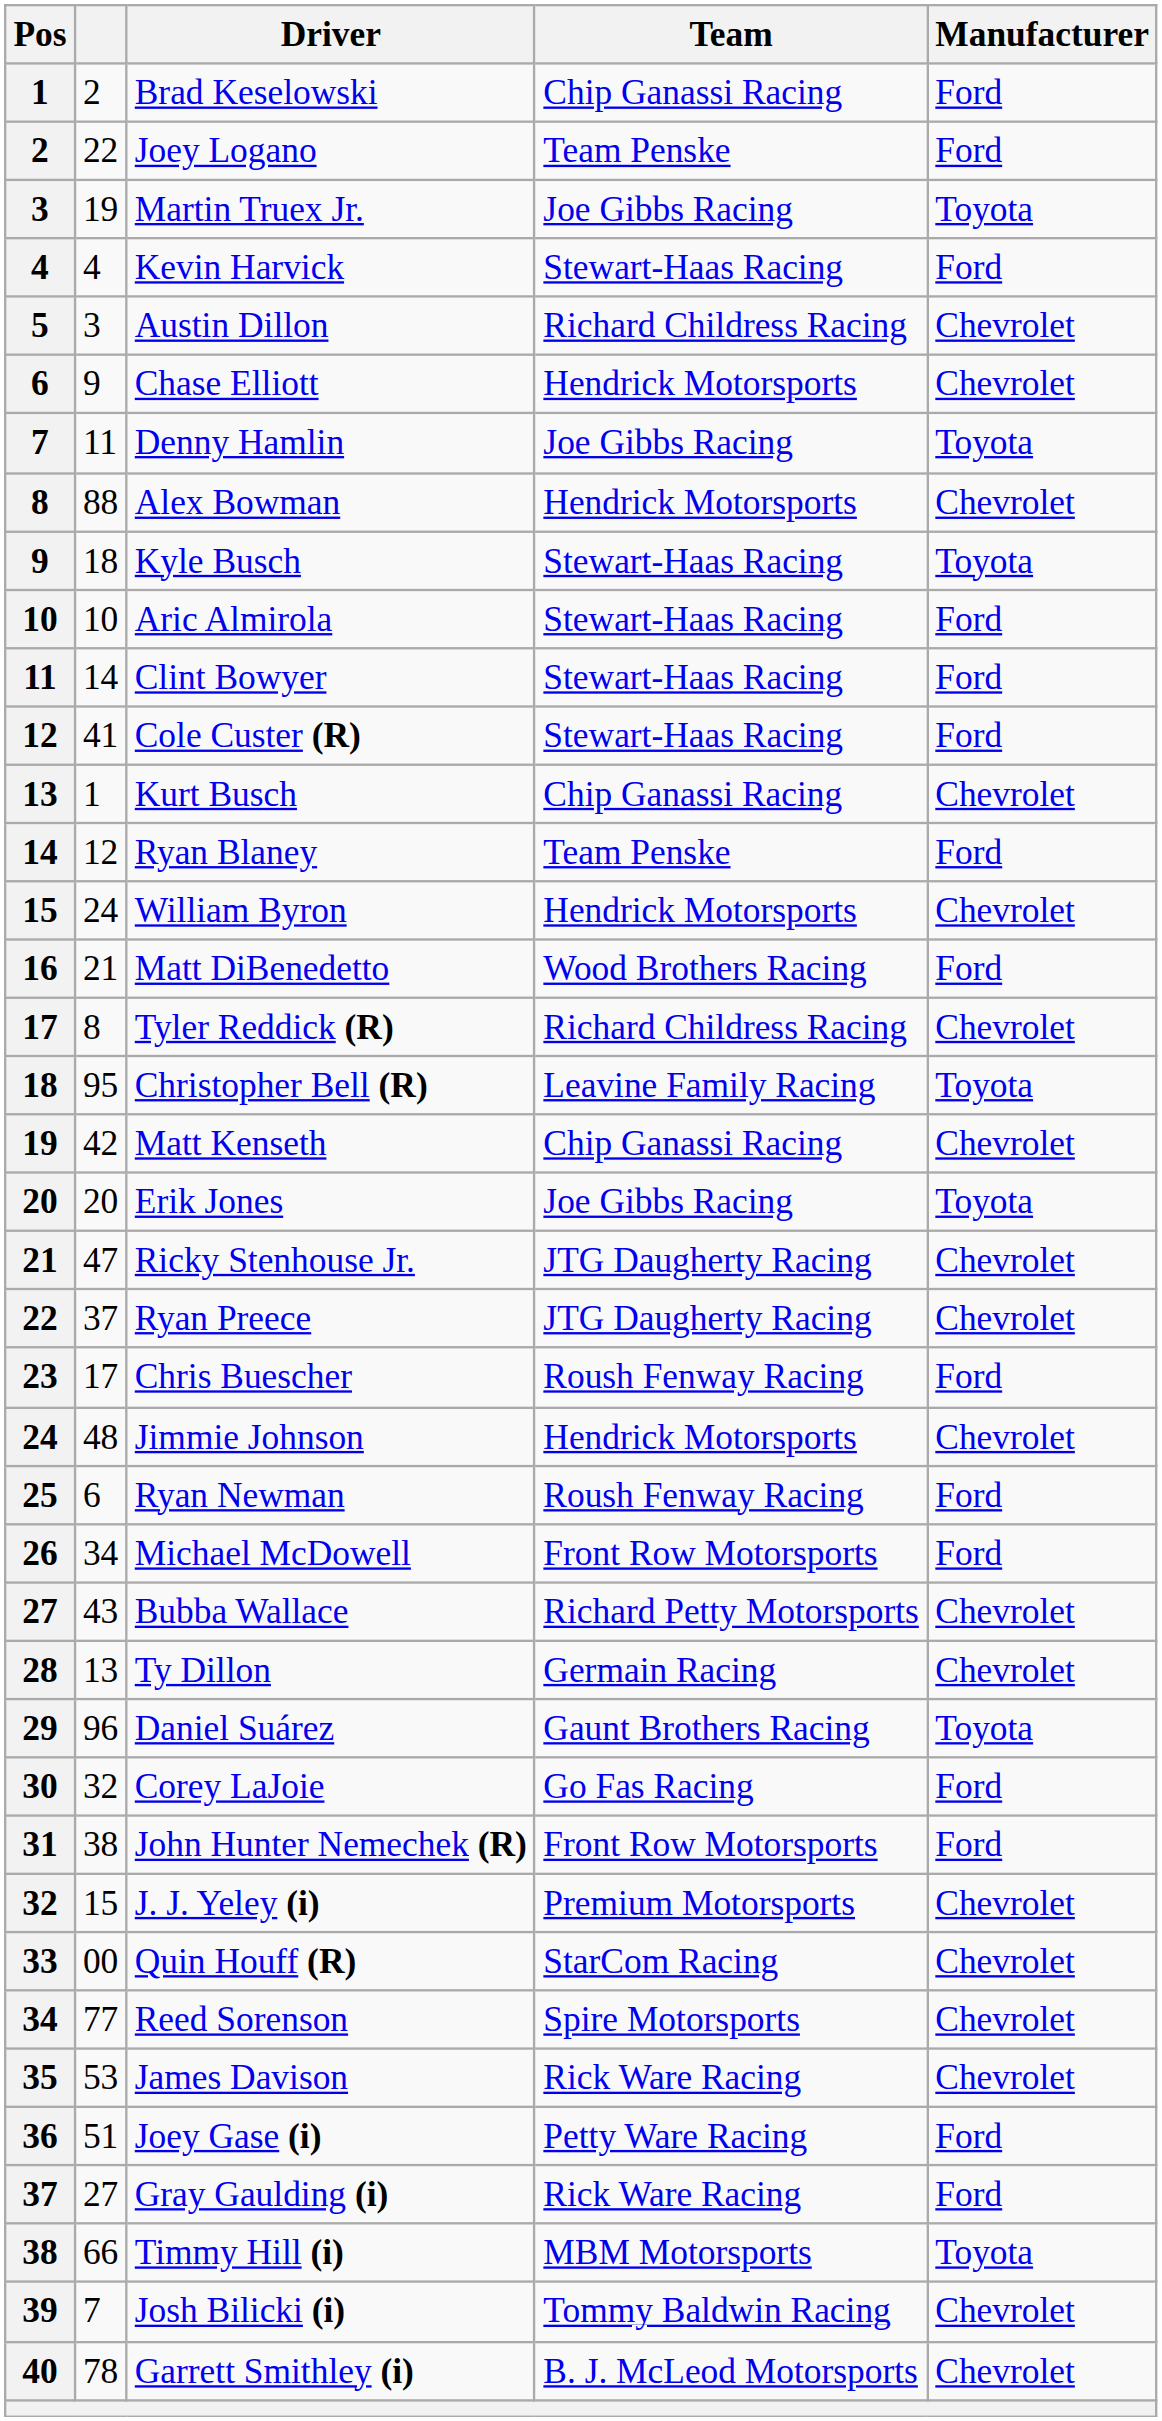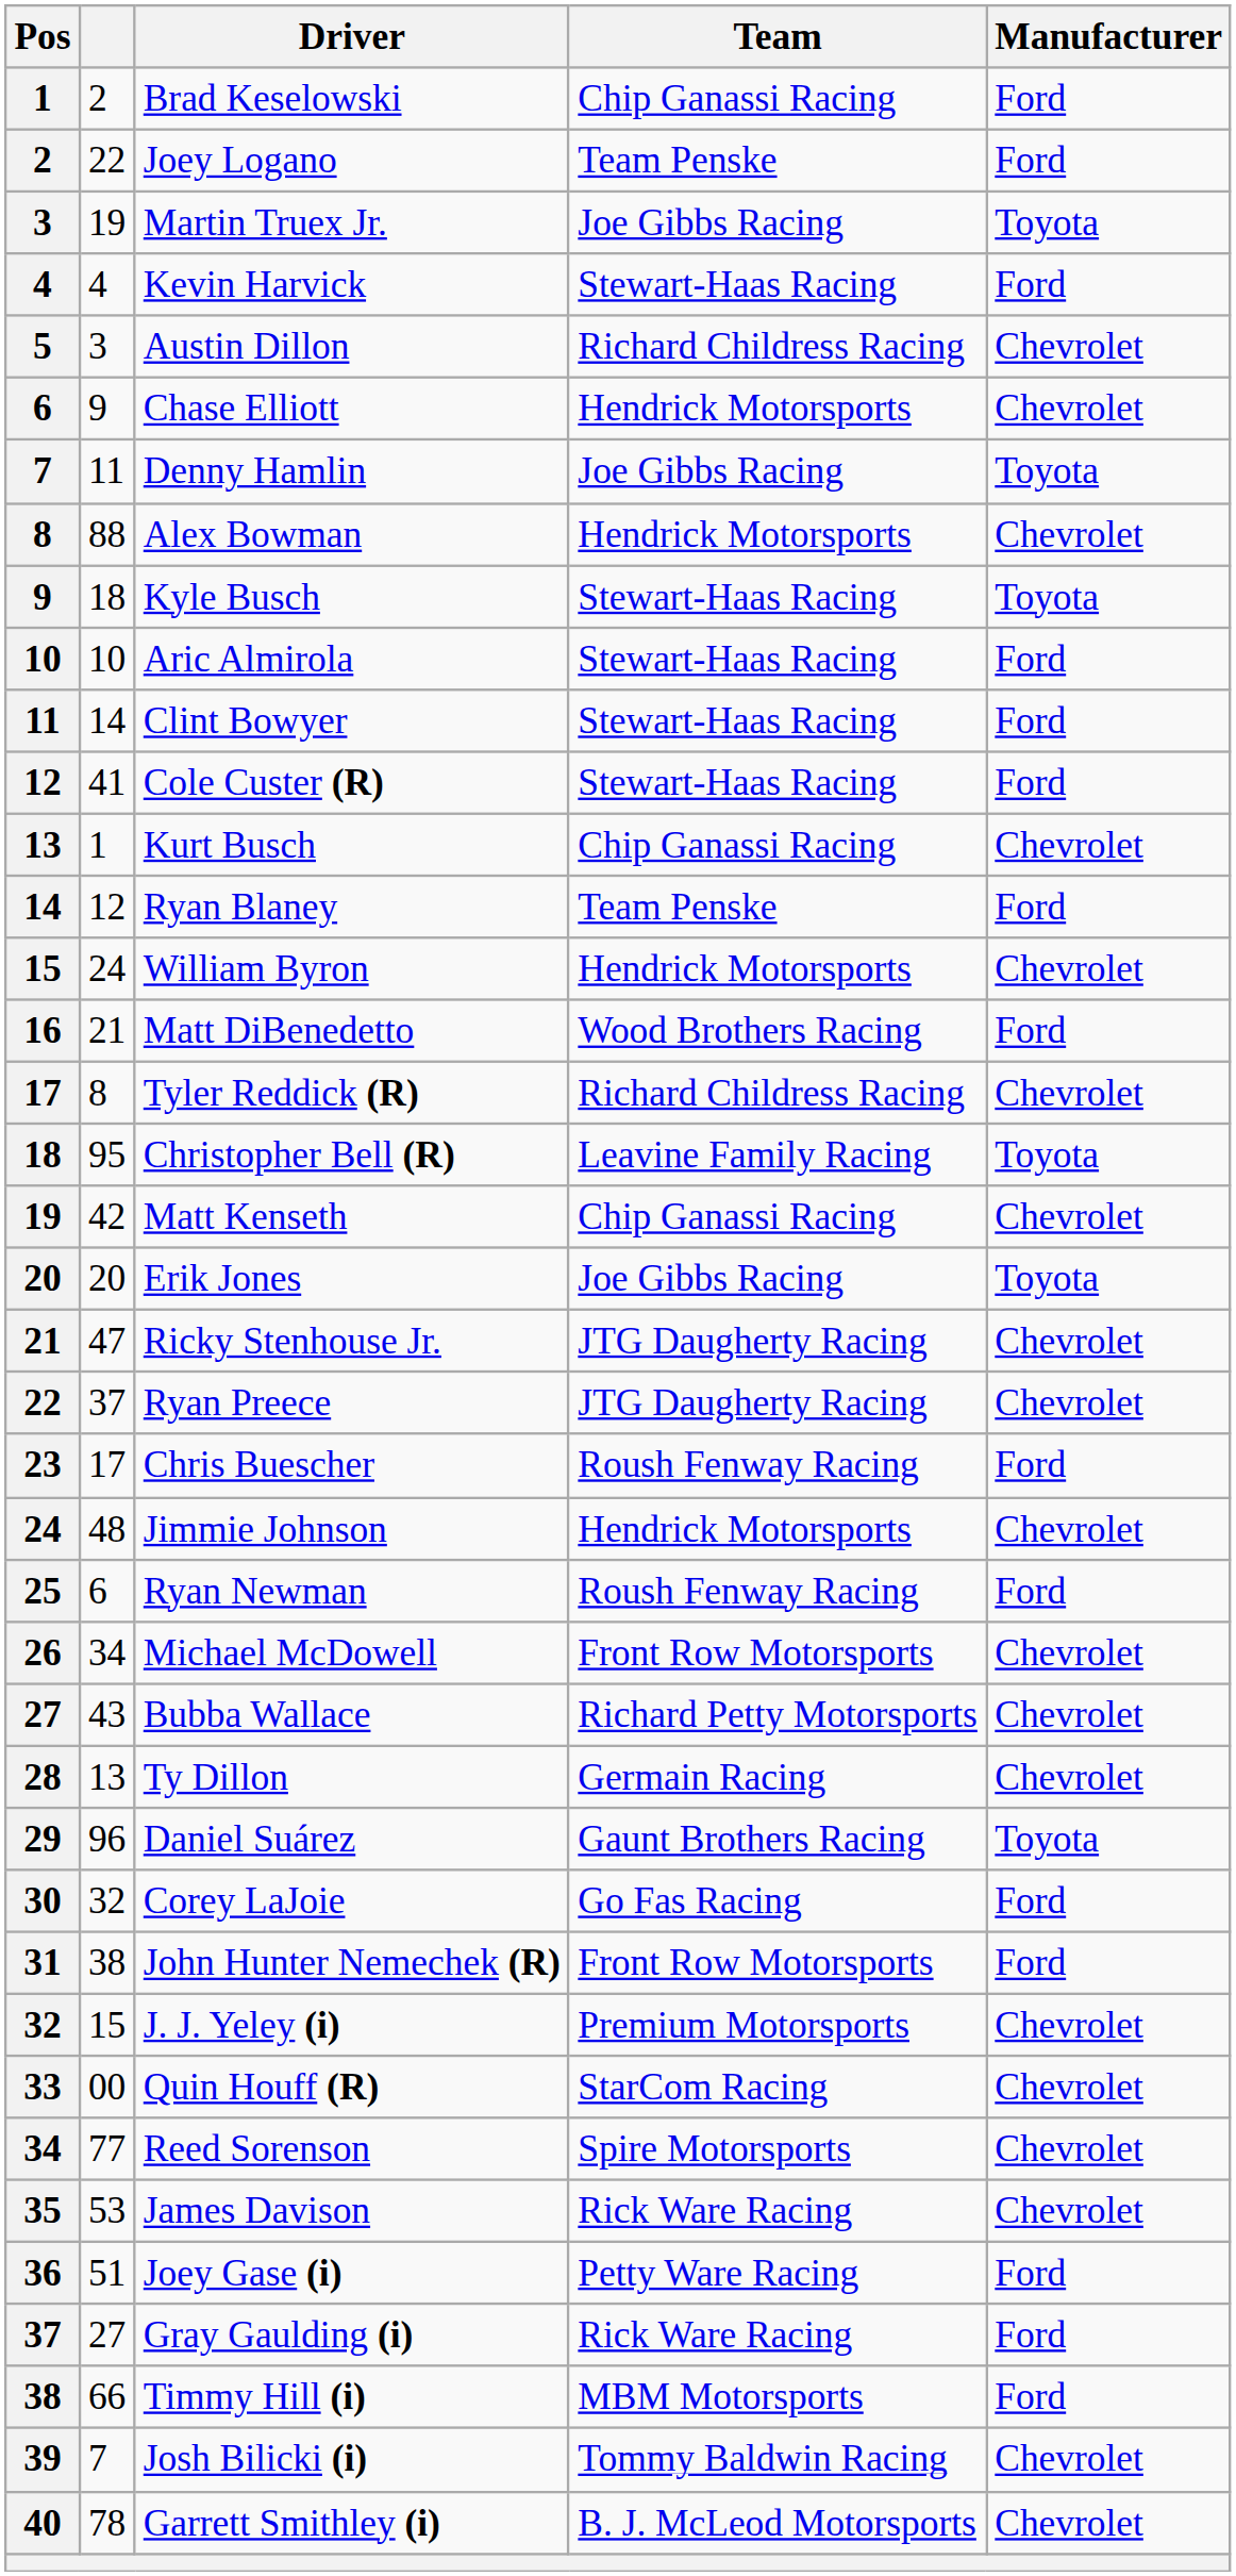Michael McDowell | Manufacturer: Ford -> Chevrolet
Timmy Hill (i) | Manufacturer: Toyota -> Ford
